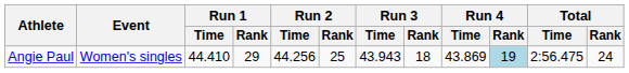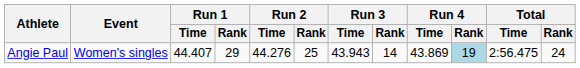Angie Paul | Run 1 / Time: 44.410 -> 44.407
Angie Paul | Run 2 / Time: 44.256 -> 44.276
Angie Paul | Run 3 / Rank: 18 -> 14
